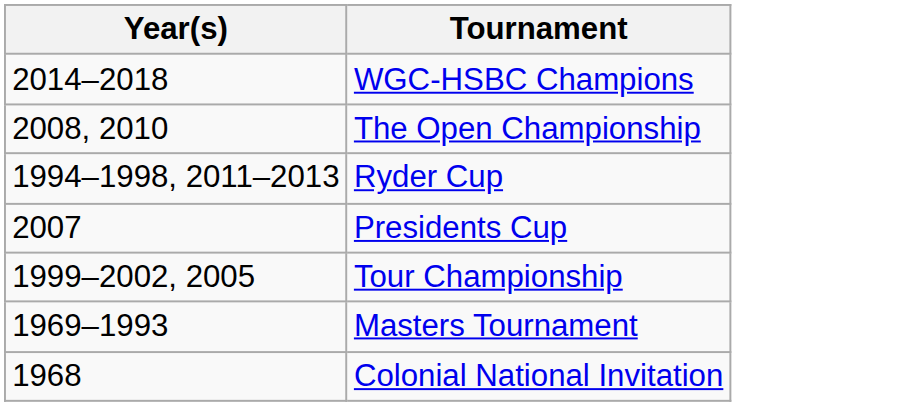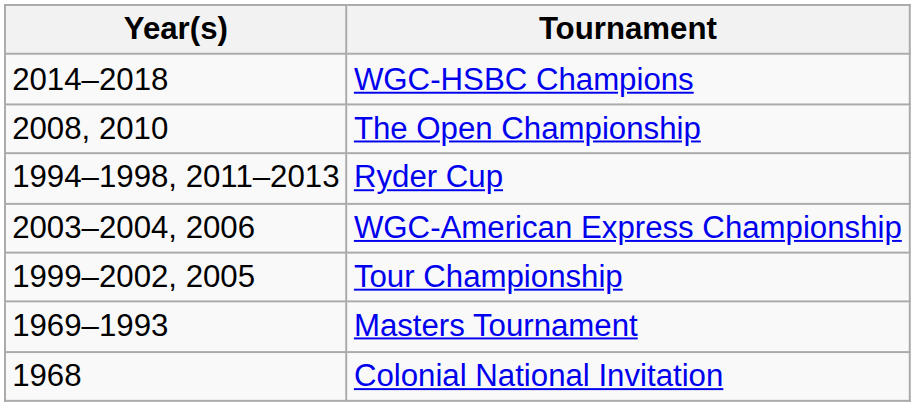- row: 2007 | Presidents Cup
+ row: 2003–2004, 2006 | WGC-American Express Championship
